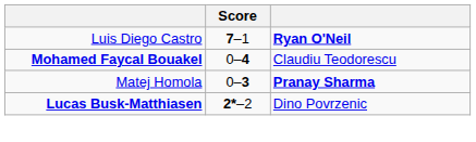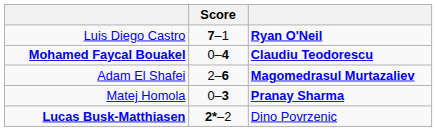Mohamed Faycal Bouakel | column 3: normal -> bold
+ row: Adam El Shafei | 2–6 | Magomedrasul Murtazaliev
